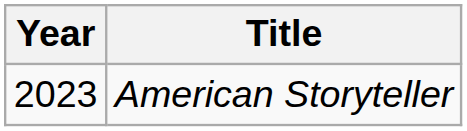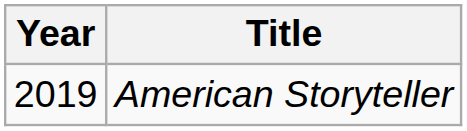American Storyteller | Year: 2023 -> 2019
